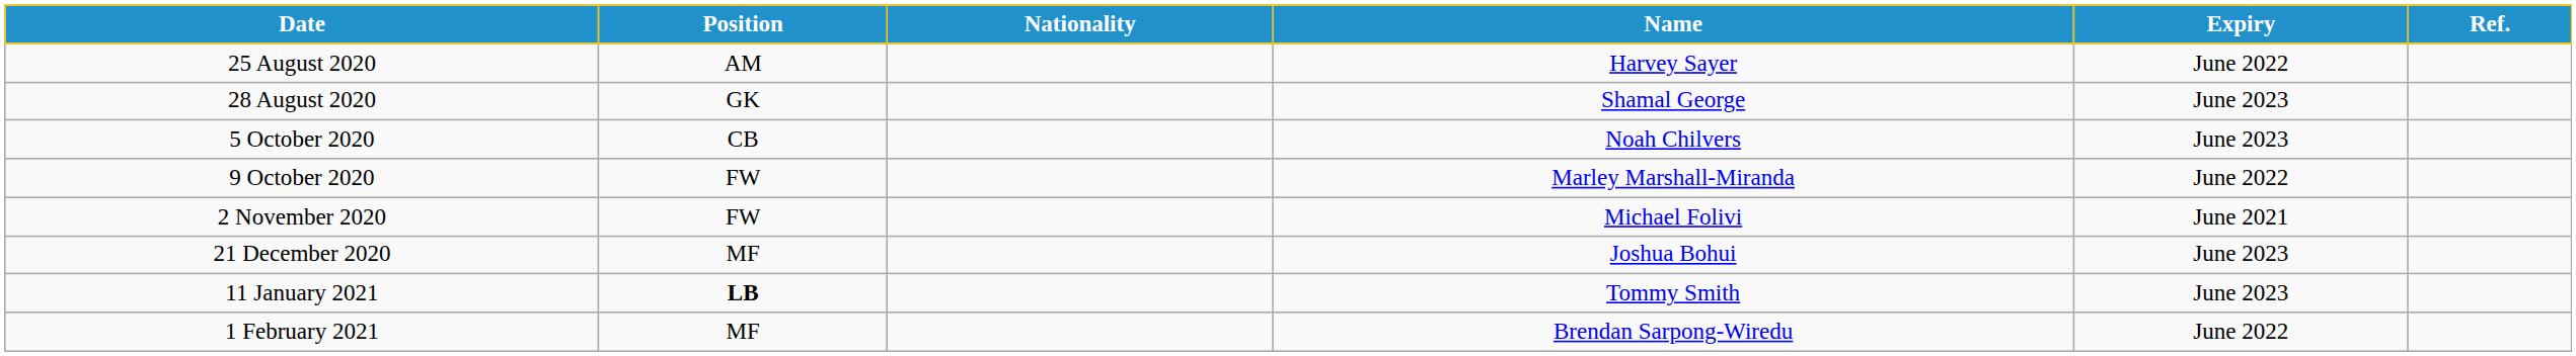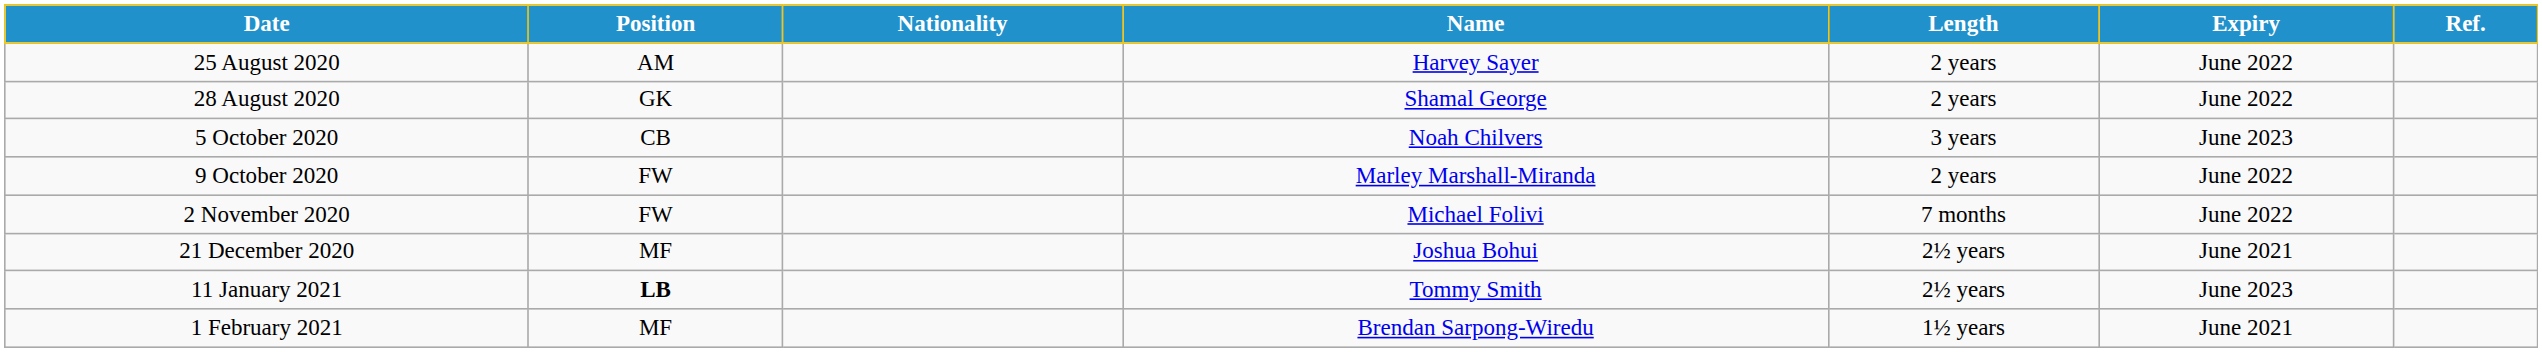+ column: Length | 2 years | 2 years | 3 years | 2 years | 7 months | 2½ years | 2½ years | 1½ years
28 August 2020 | Expiry: June 2023 -> June 2022
2 November 2020 | Expiry: June 2021 -> June 2022
21 December 2020 | Expiry: June 2023 -> June 2021
1 February 2021 | Expiry: June 2022 -> June 2021
